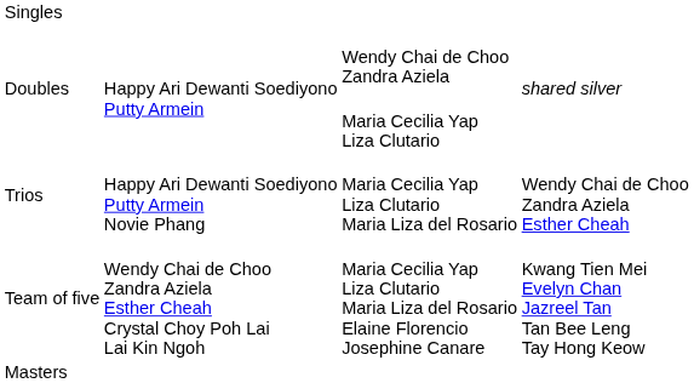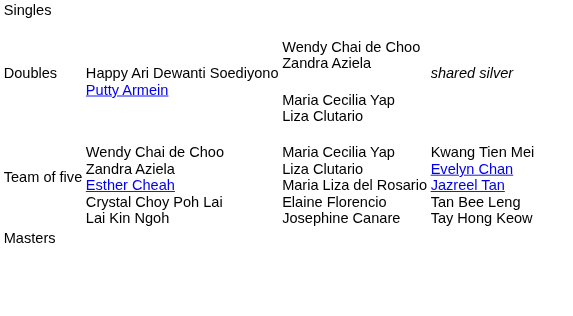- row: Trios | Happy Ari Dewanti Soediyono Putty Armein Novie Phang | Maria Cecilia Yap Liza Clutario Maria Liza del Rosario | Wendy Chai de Choo Zandra Aziela Esther Cheah
